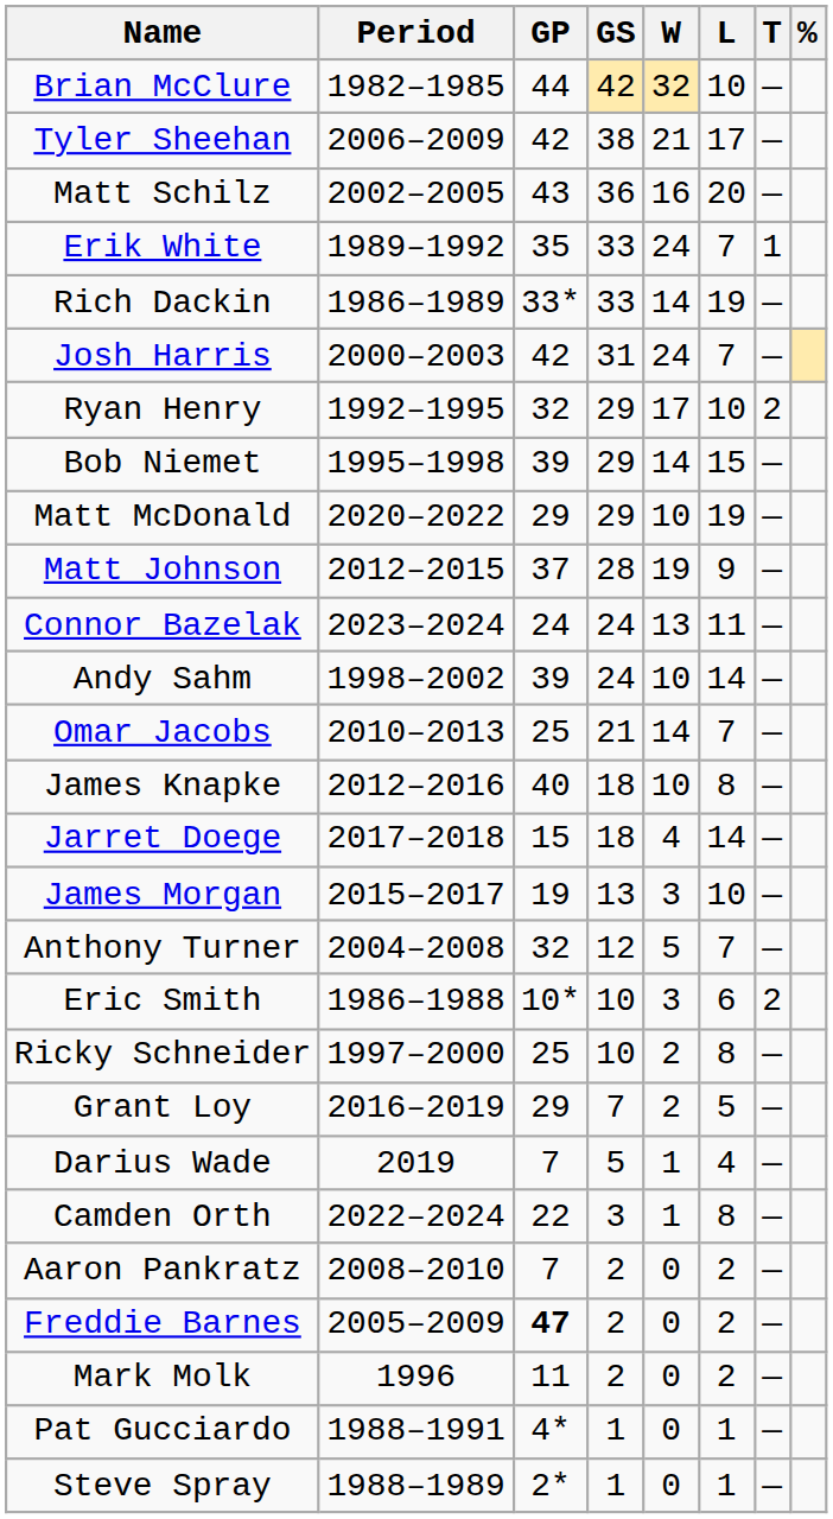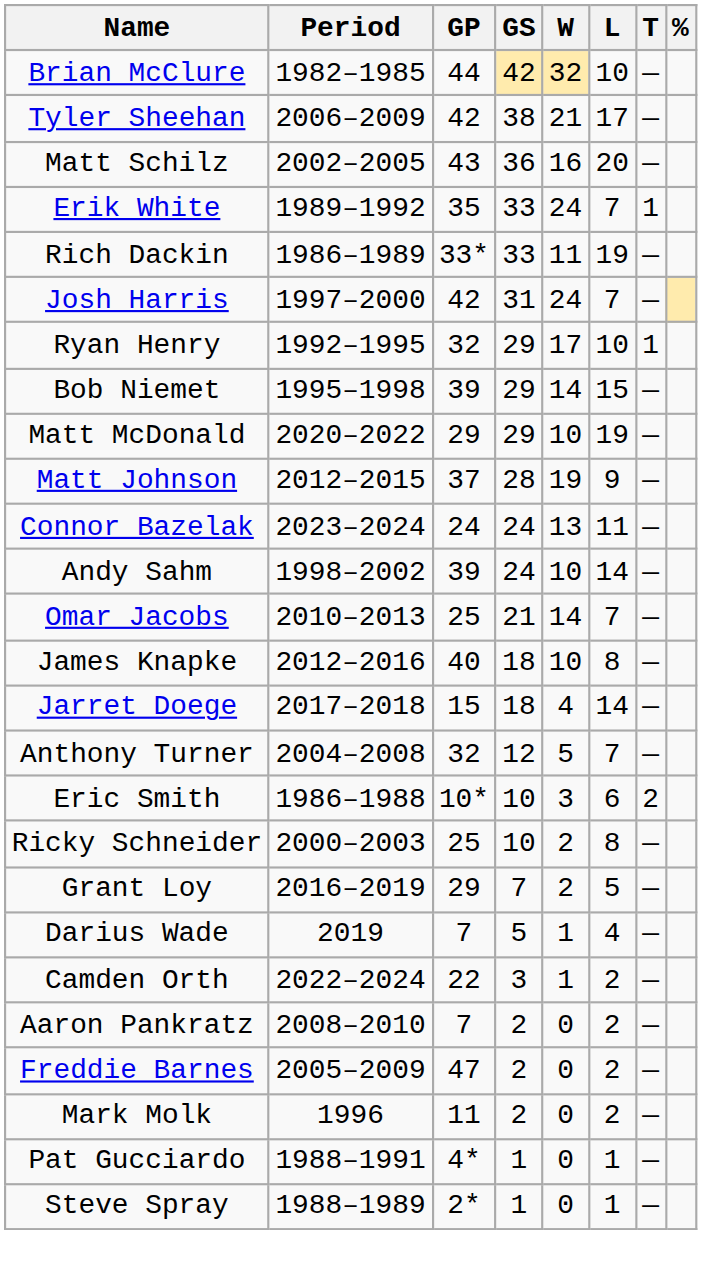Rich Dackin | W: 14 -> 11
Josh Harris | Period: 2000–2003 -> 1997–2000
Ryan Henry | T: 2 -> 1
- row: James Morgan | 2015–2017 | 19 | 13 | 3 | 10 | —
Ricky Schneider | Period: 1997–2000 -> 2000–2003
Camden Orth | L: 8 -> 2
Freddie Barnes | GP: bold -> normal
